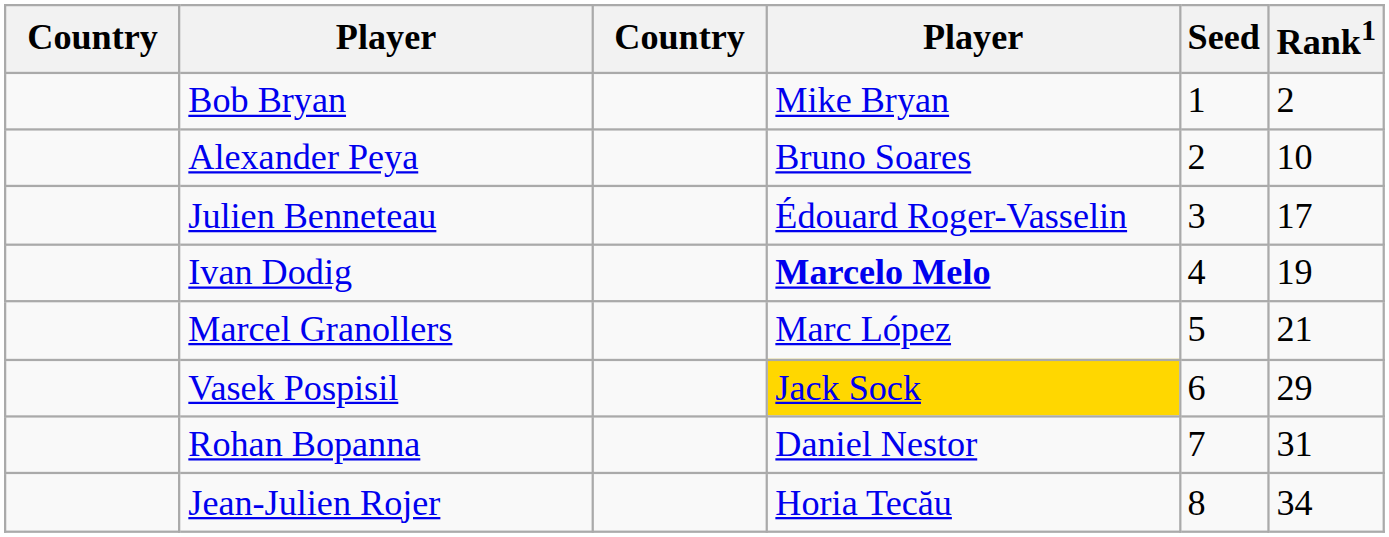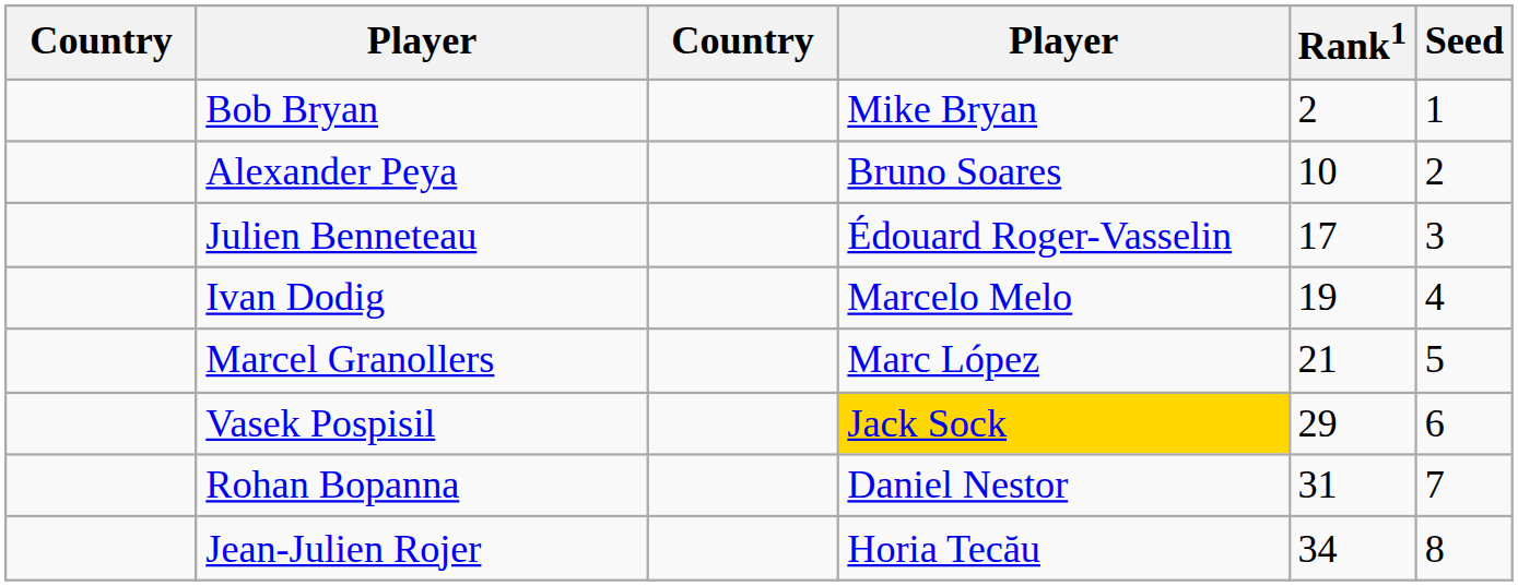columns swapped: Rank1 <-> Seed
Ivan Dodig | column 4: bold -> normal
